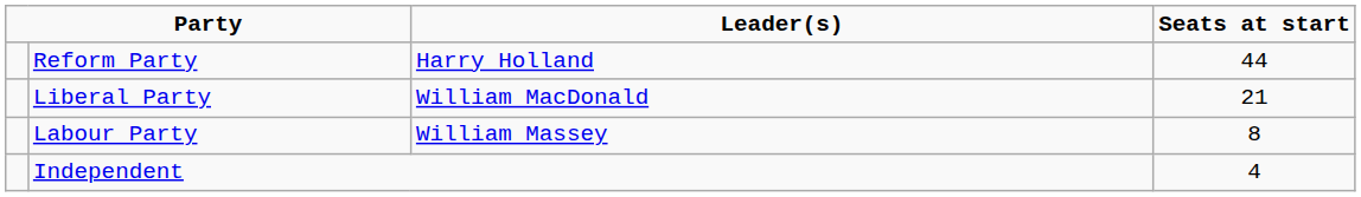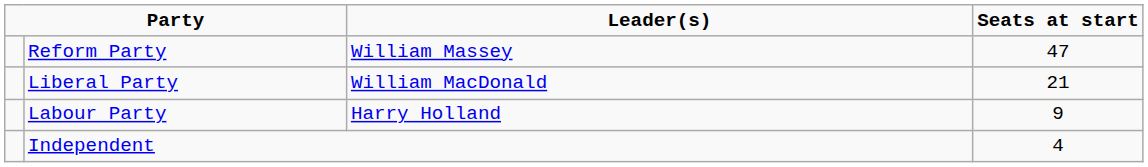Reform Party | Leader(s): Harry Holland -> William Massey
Reform Party | Seats at start: 44 -> 47
Labour Party | Leader(s): William Massey -> Harry Holland
Labour Party | Seats at start: 8 -> 9
